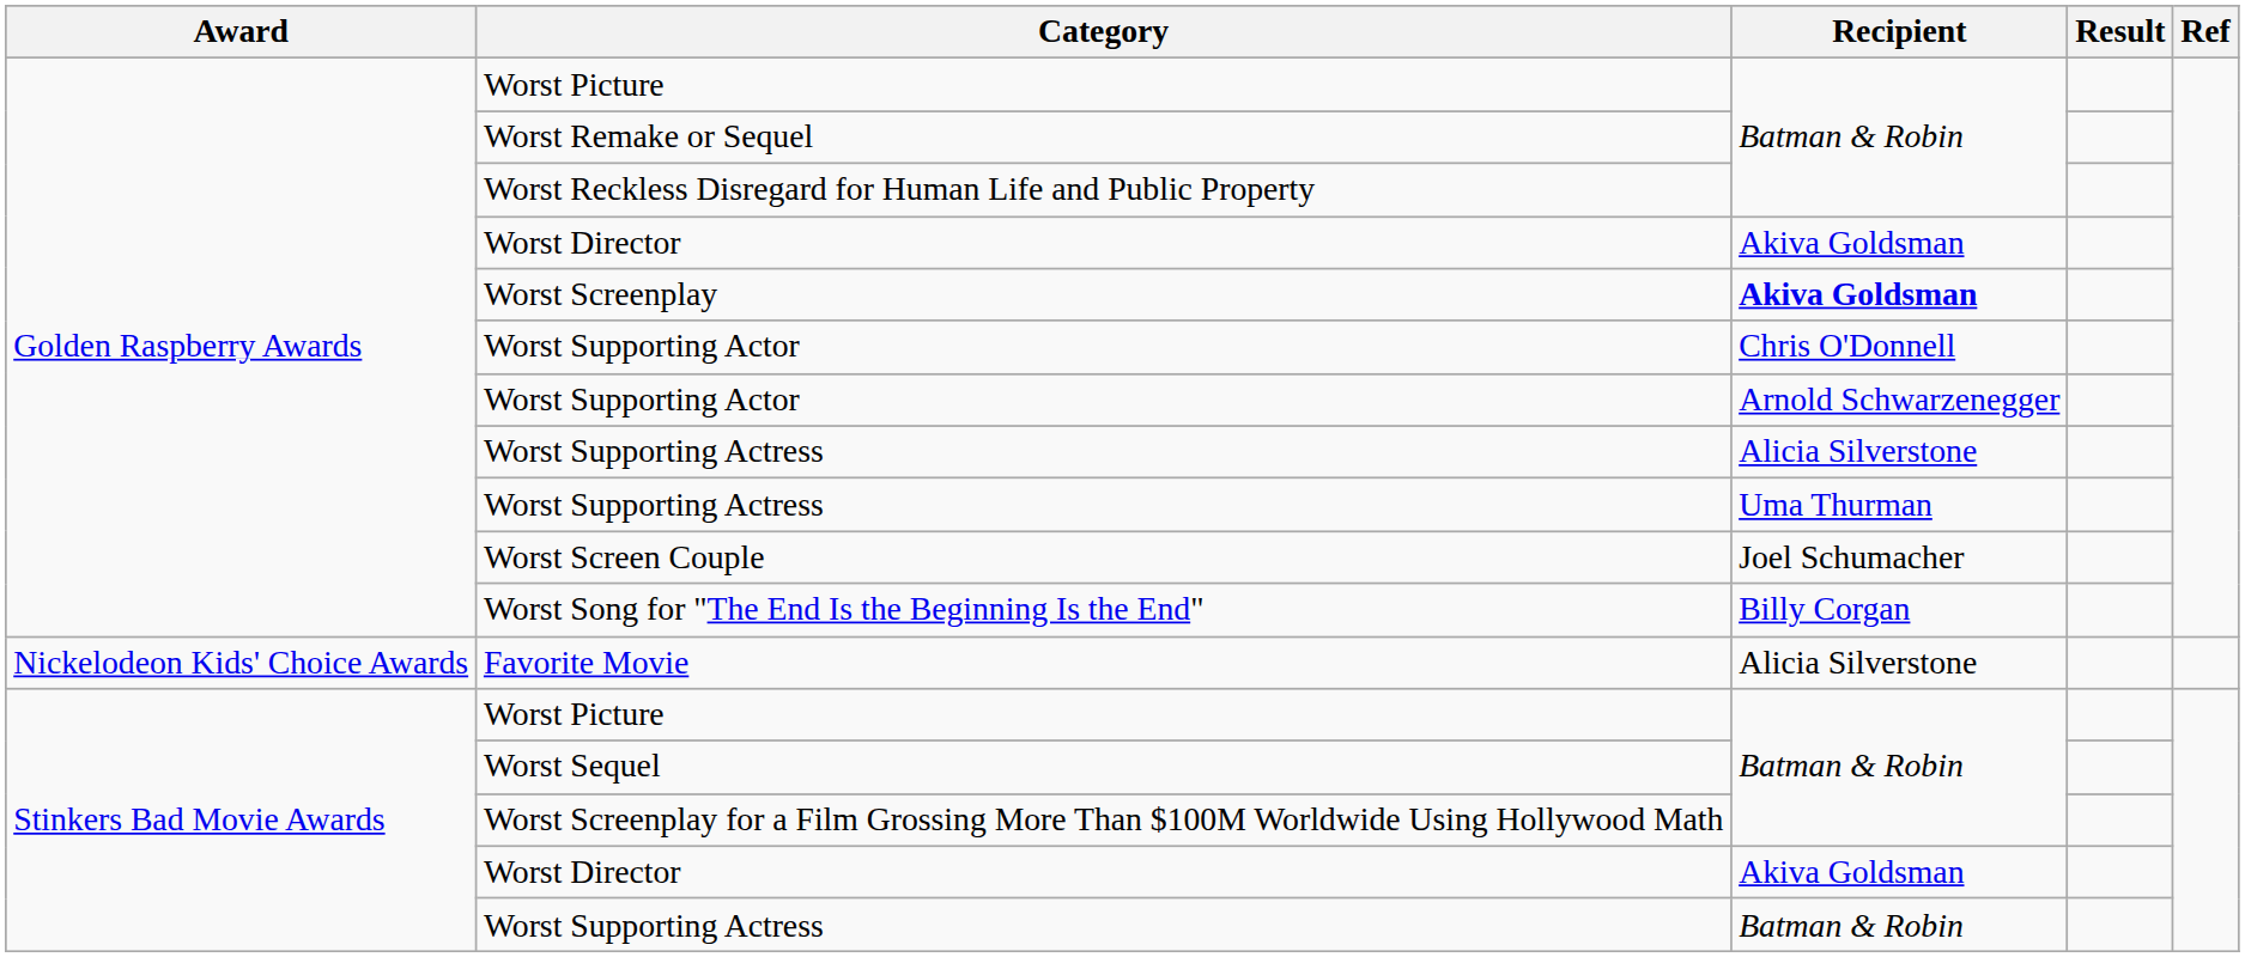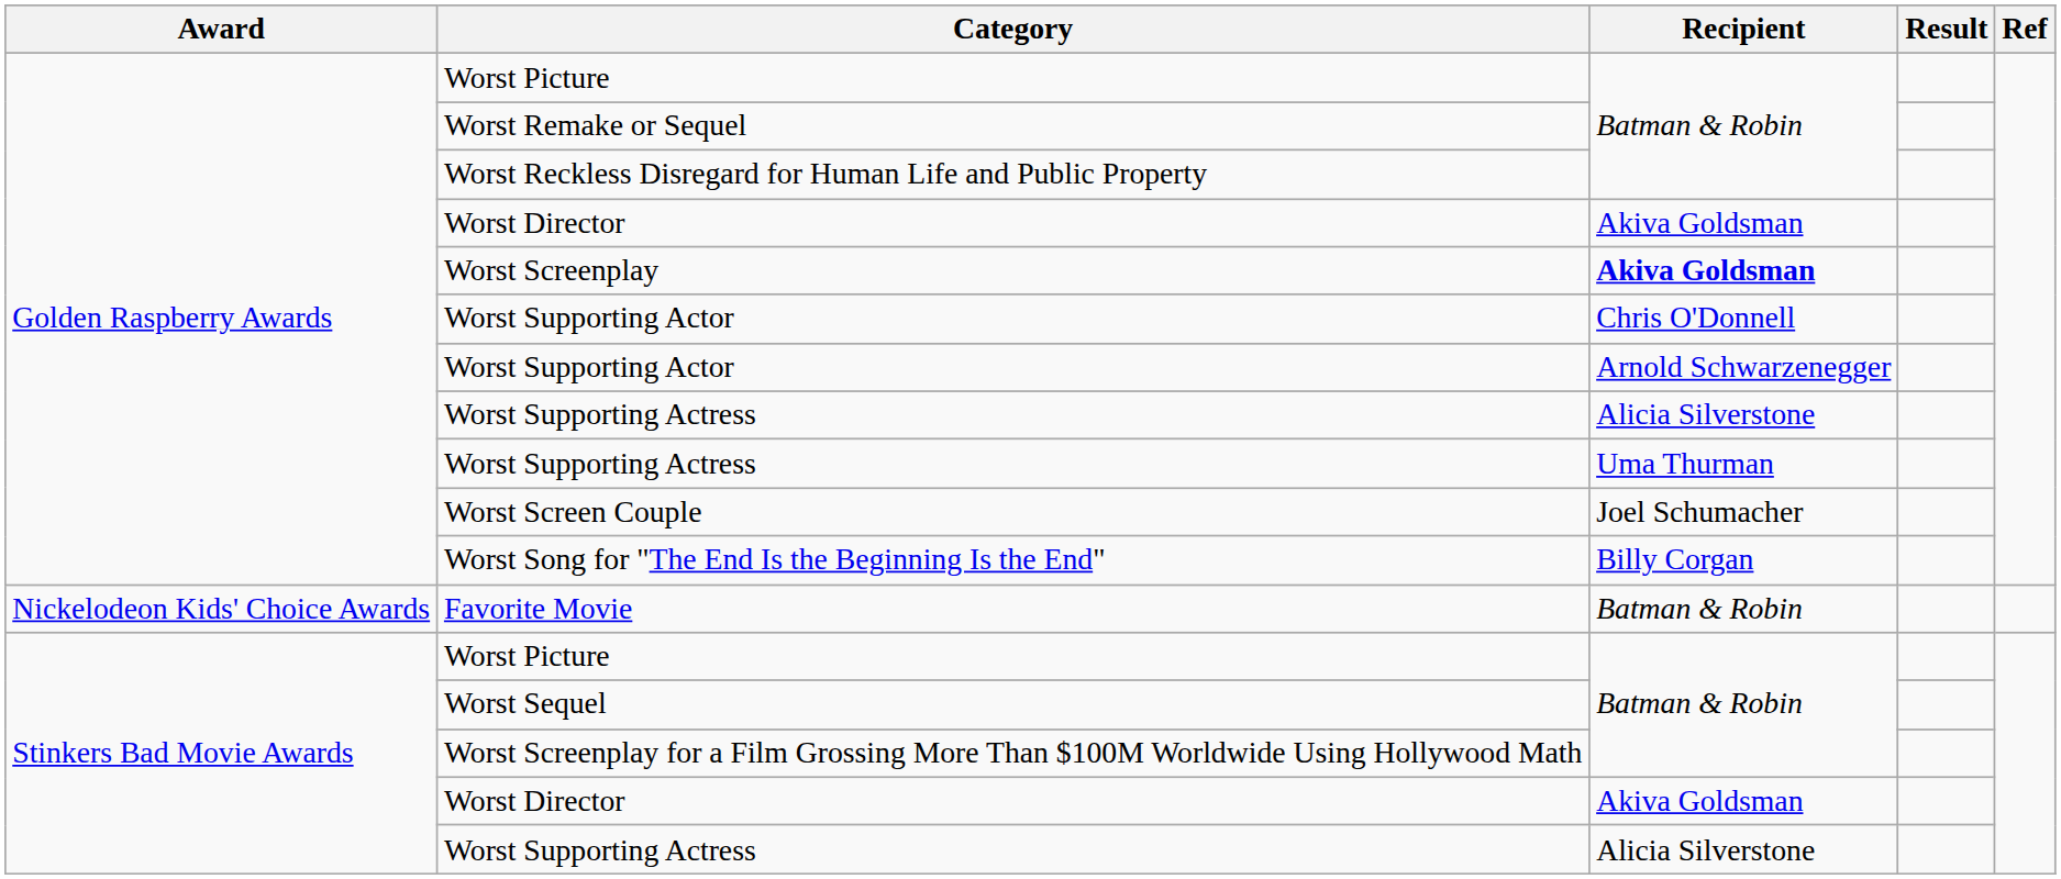Favorite Movie | Recipient: Alicia Silverstone -> Batman & Robin
Stinkers Bad Movie Awards / Worst Supporting Actress | Recipient: Batman & Robin -> Alicia Silverstone
